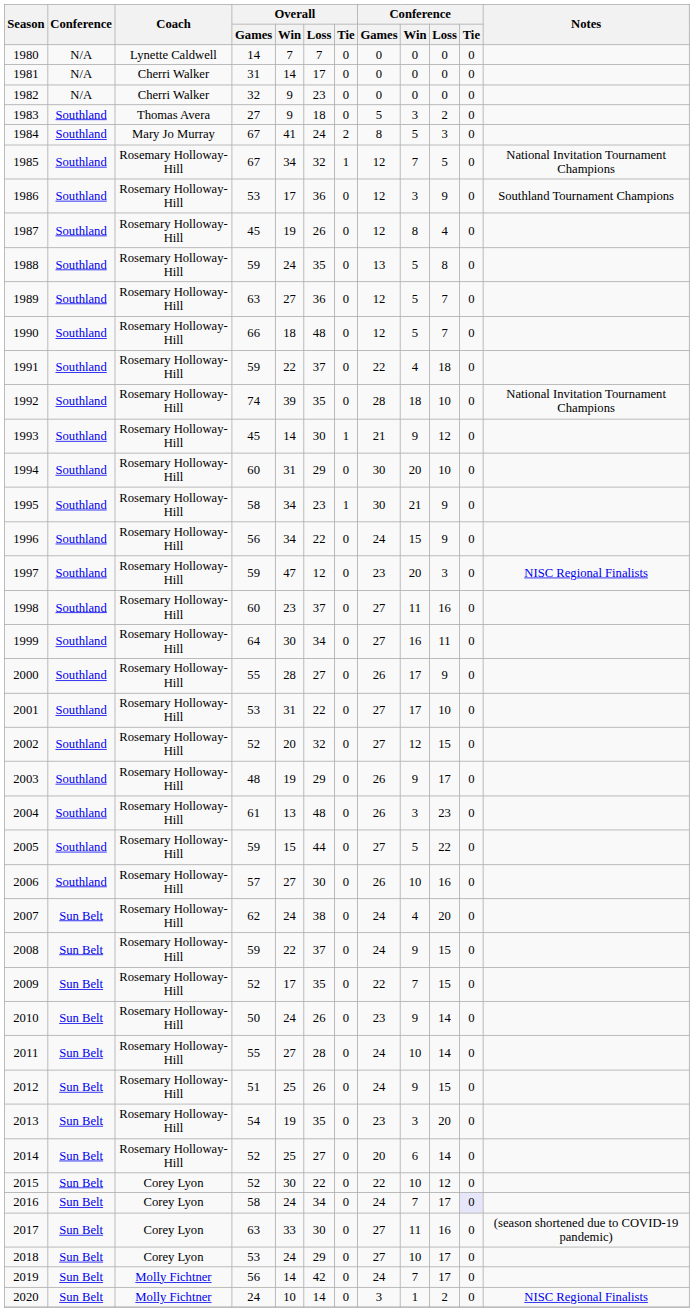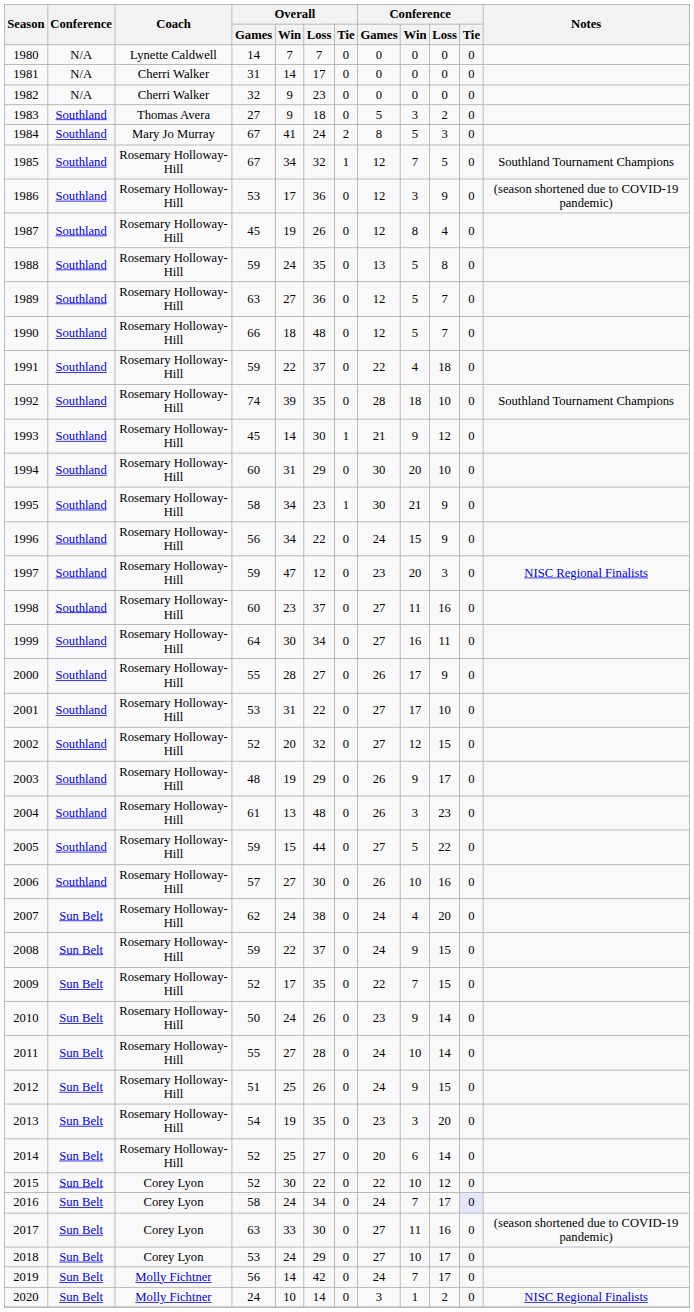1985 | Notes: National Invitation Tournament Champions -> Southland Tournament Champions
1986 | Notes: Southland Tournament Champions -> (season shortened due to COVID-19 pandemic)
1992 | Notes: National Invitation Tournament Champions -> Southland Tournament Champions
